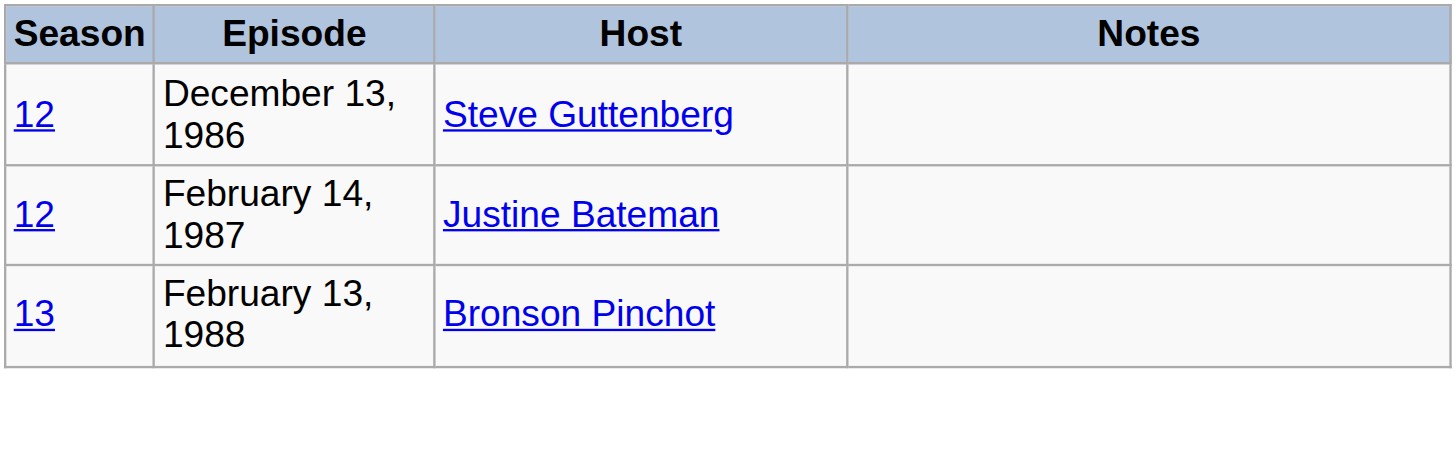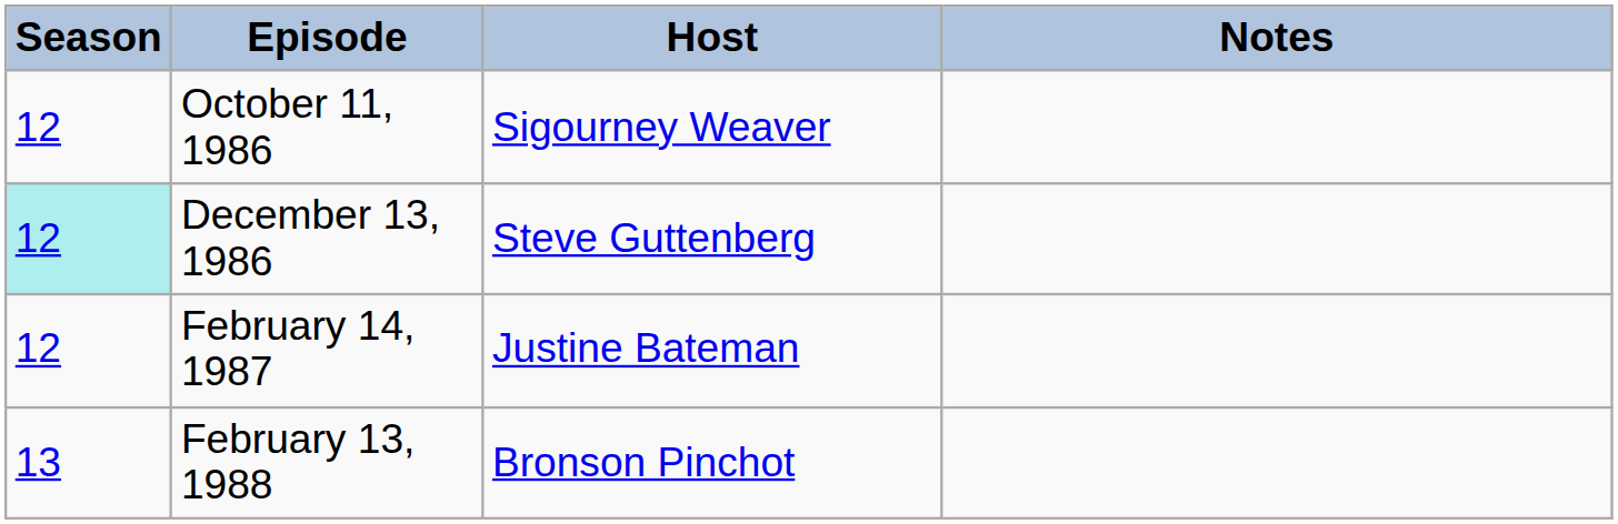+ row: 12 | October 11, 1986 | Sigourney Weaver
December 13, 1986 | Season: no background -> paleturquoise background
